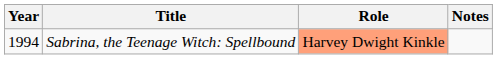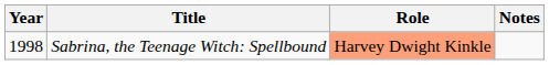Sabrina, the Teenage Witch: Spellbound | Year: 1994 -> 1998
